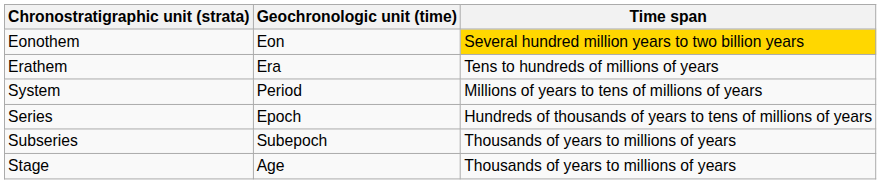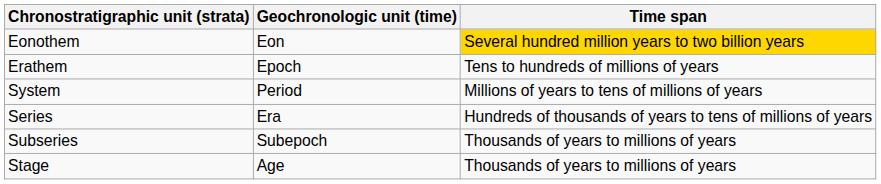Erathem | Geochronologic unit (time): Era -> Epoch
Series | Geochronologic unit (time): Epoch -> Era
